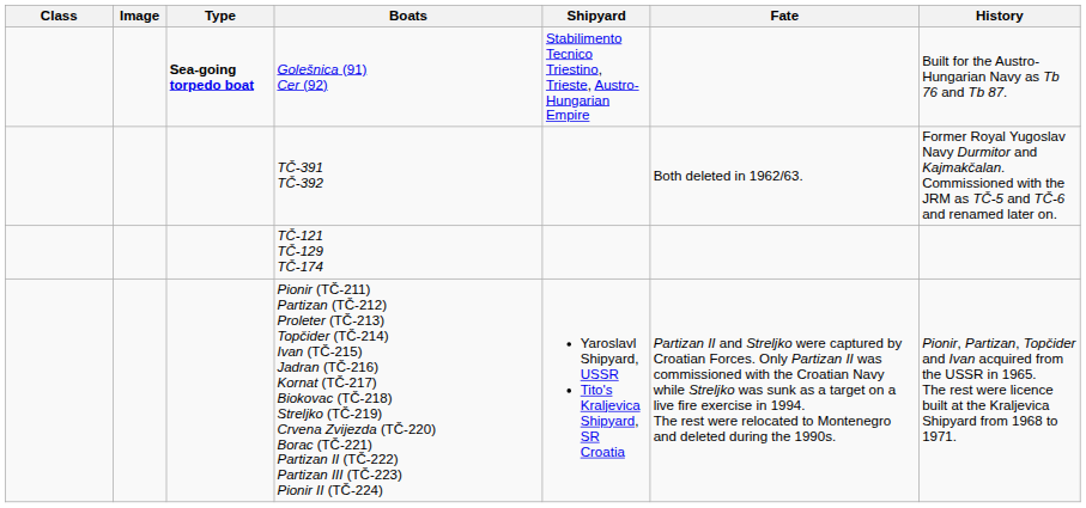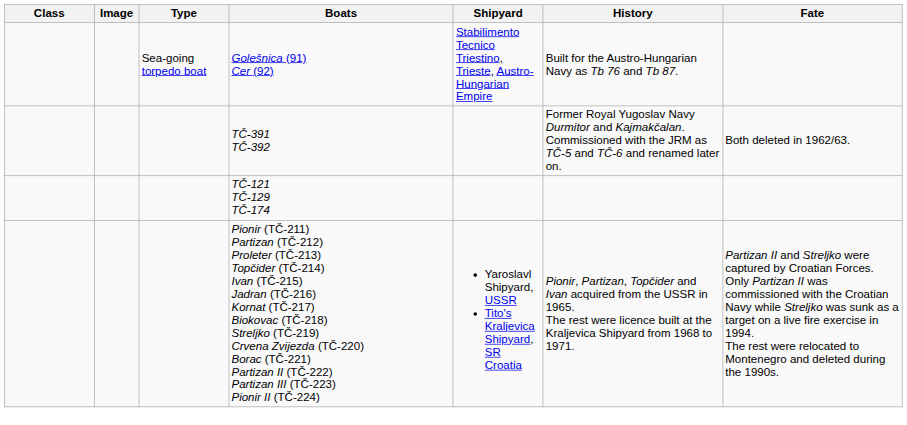columns swapped: History <-> Fate
Golešnica (91) Cer (92) | Type: bold -> normal
